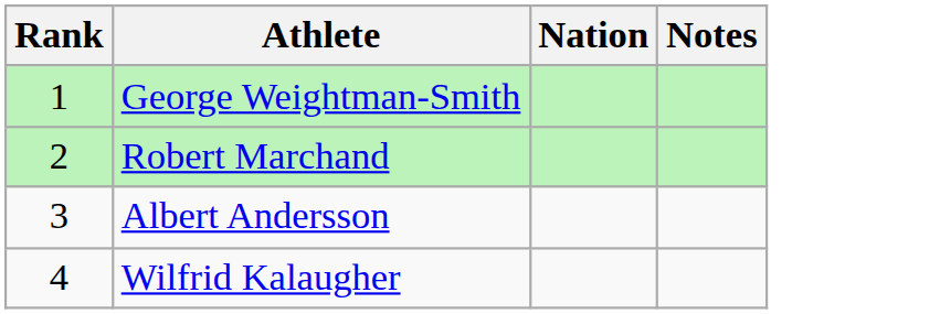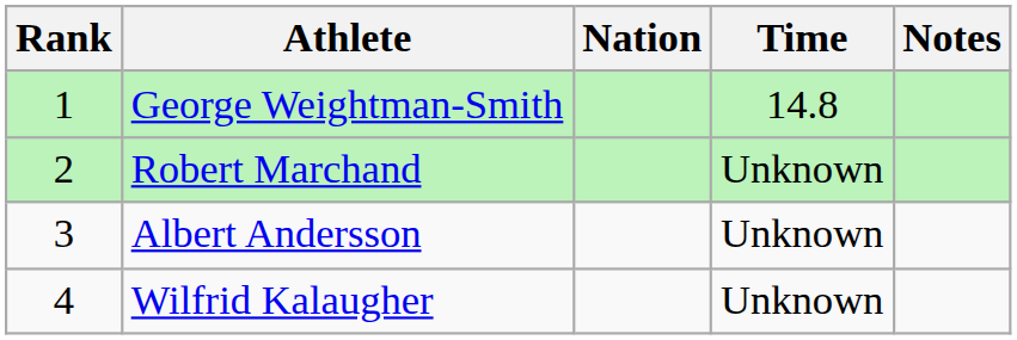+ column: Time | 14.8 | Unknown | Unknown | Unknown
